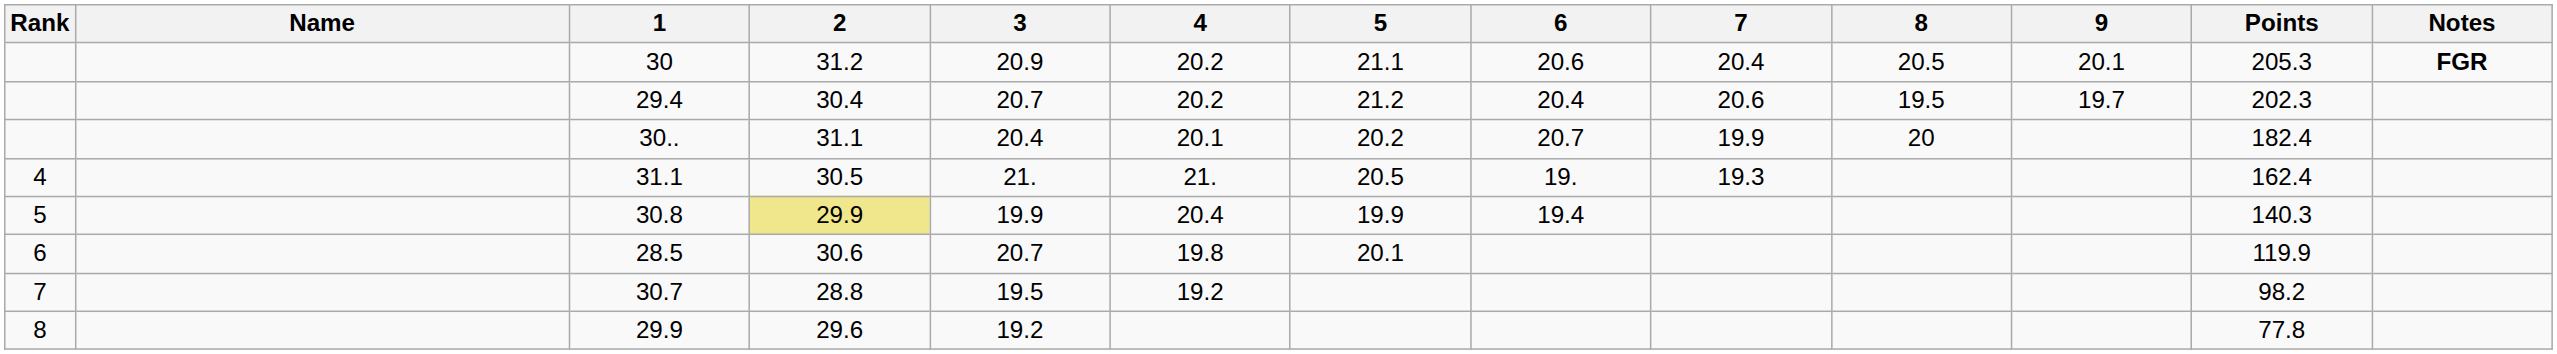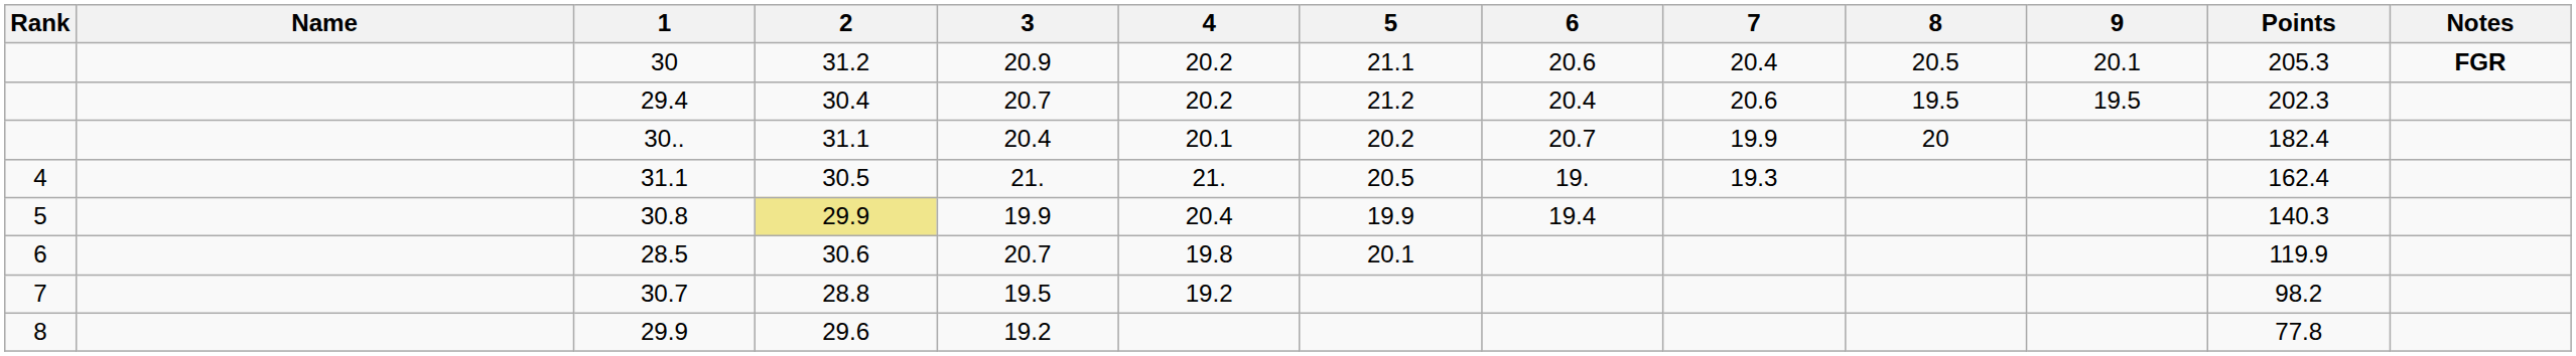29.4 | 9: 19.7 -> 19.5
